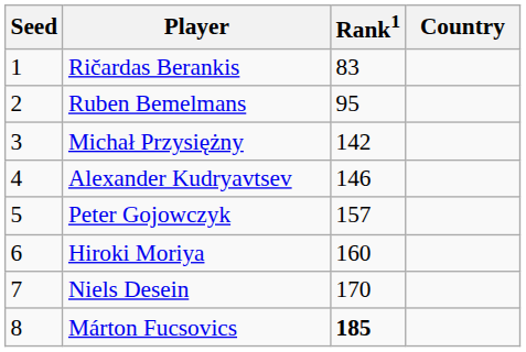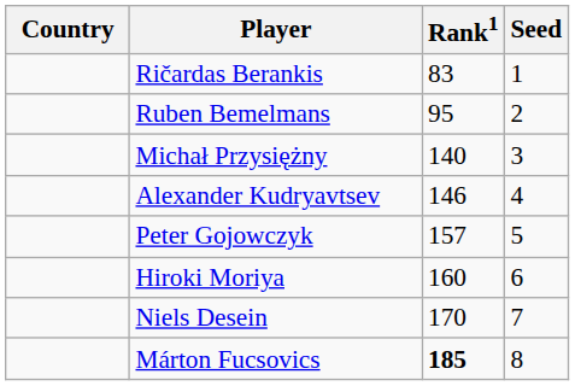columns swapped: Country <-> Seed
Michał Przysiężny | Rank1: 142 -> 140
